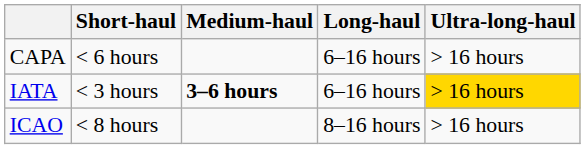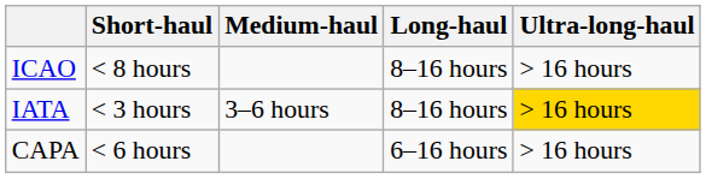rows swapped: ICAO <-> CAPA
IATA | Medium-haul: bold -> normal
IATA | Long-haul: 6–16 hours -> 8–16 hours
